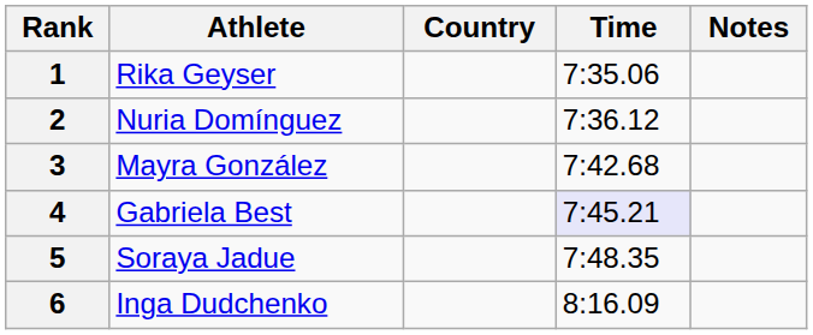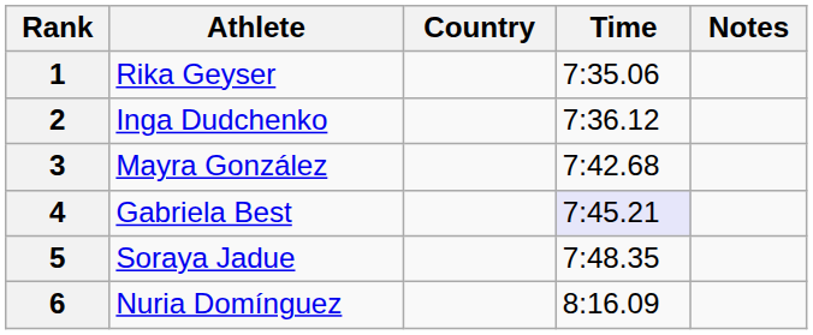2 | Athlete: Nuria Domínguez -> Inga Dudchenko
6 | Athlete: Inga Dudchenko -> Nuria Domínguez
